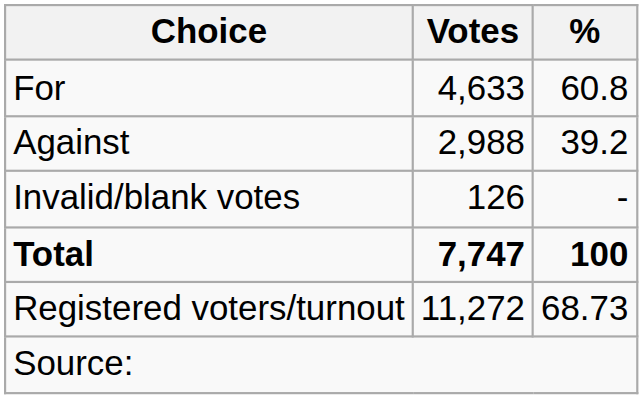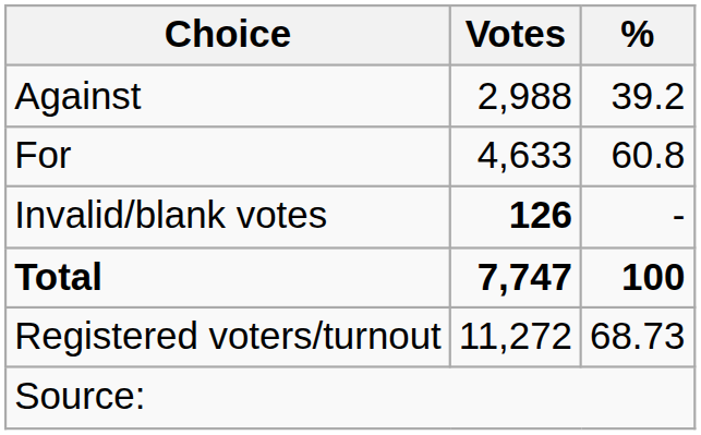rows swapped: For <-> Against
Invalid/blank votes | Votes: normal -> bold
